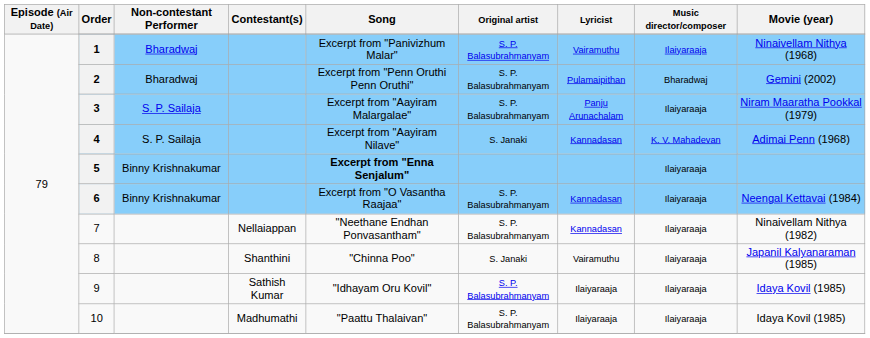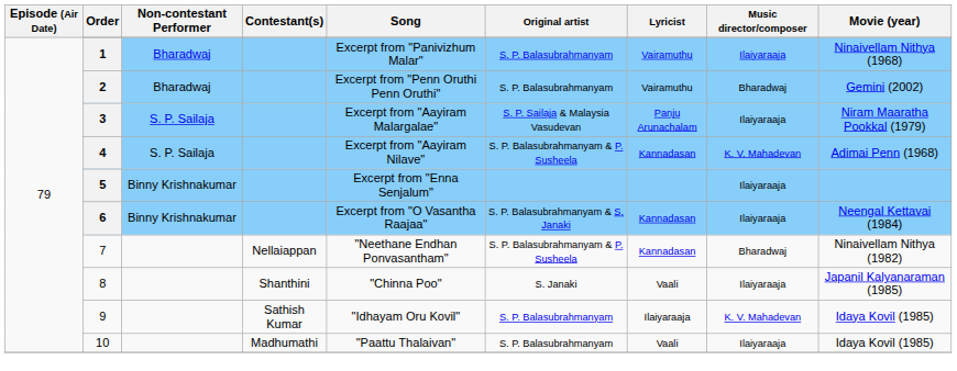2 | Lyricist: Pulamaipithan -> Vairamuthu
3 | Original artist: S. P. Balasubrahmanyam -> S. P. Sailaja & Malaysia Vasudevan
4 | Original artist: S. Janaki -> S. P. Balasubrahmanyam & P. Susheela
5 | Song: bold -> normal
6 | Original artist: S. P. Balasubrahmanyam -> S. P. Balasubrahmanyam & S. Janaki
7 | Original artist: S. P. Balasubrahmanyam -> S. P. Balasubrahmanyam & P. Susheela
7 | Music director/composer: Ilaiyaraaja -> Bharadwaj
8 | Lyricist: Vairamuthu -> Vaali
9 | Music director/composer: Ilaiyaraaja -> K. V. Mahadevan
10 | Lyricist: Ilaiyaraaja -> Vaali
